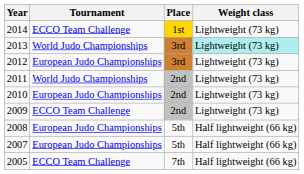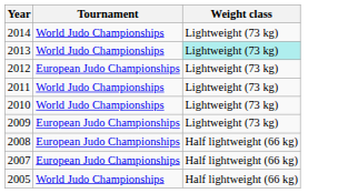- column: Place | 1st | 3rd | 3rd | 2nd | 2nd | 2nd | 5th | 5th | 7th
2014 | Tournament: ECCO Team Challenge -> World Judo Championships
2010 | Tournament: European Judo Championships -> World Judo Championships
2009 | Tournament: ECCO Team Challenge -> European Judo Championships
2005 | Tournament: ECCO Team Challenge -> World Judo Championships
